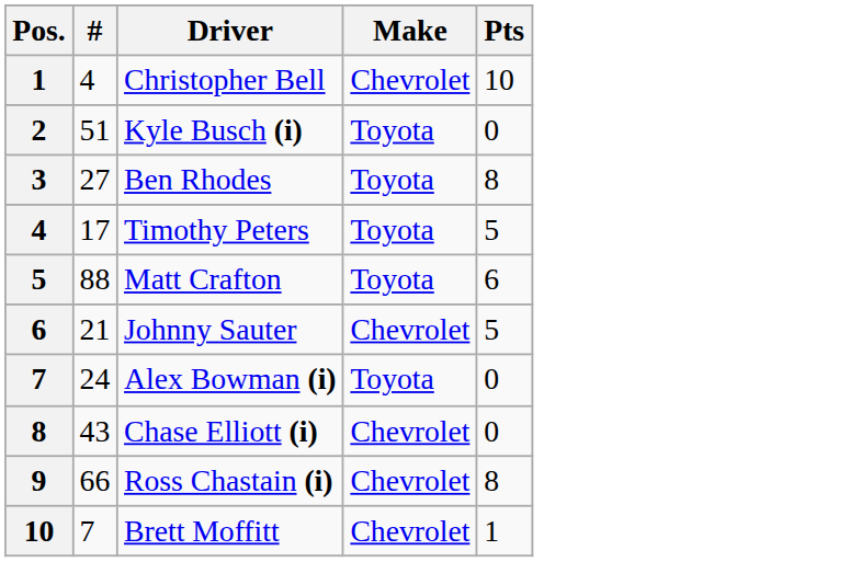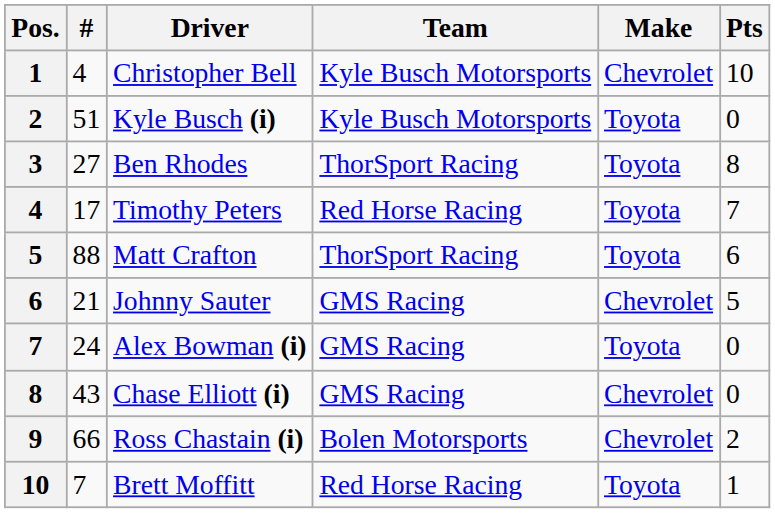+ column: Team | Kyle Busch Motorsports | Kyle Busch Motorsports | ThorSport Racing | Red Horse Racing | ThorSport Racing | GMS Racing | GMS Racing | GMS Racing | Bolen Motorsports | Red Horse Racing
Timothy Peters | Pts: 5 -> 7
Ross Chastain (i) | Pts: 8 -> 2
Brett Moffitt | Make: Chevrolet -> Toyota
